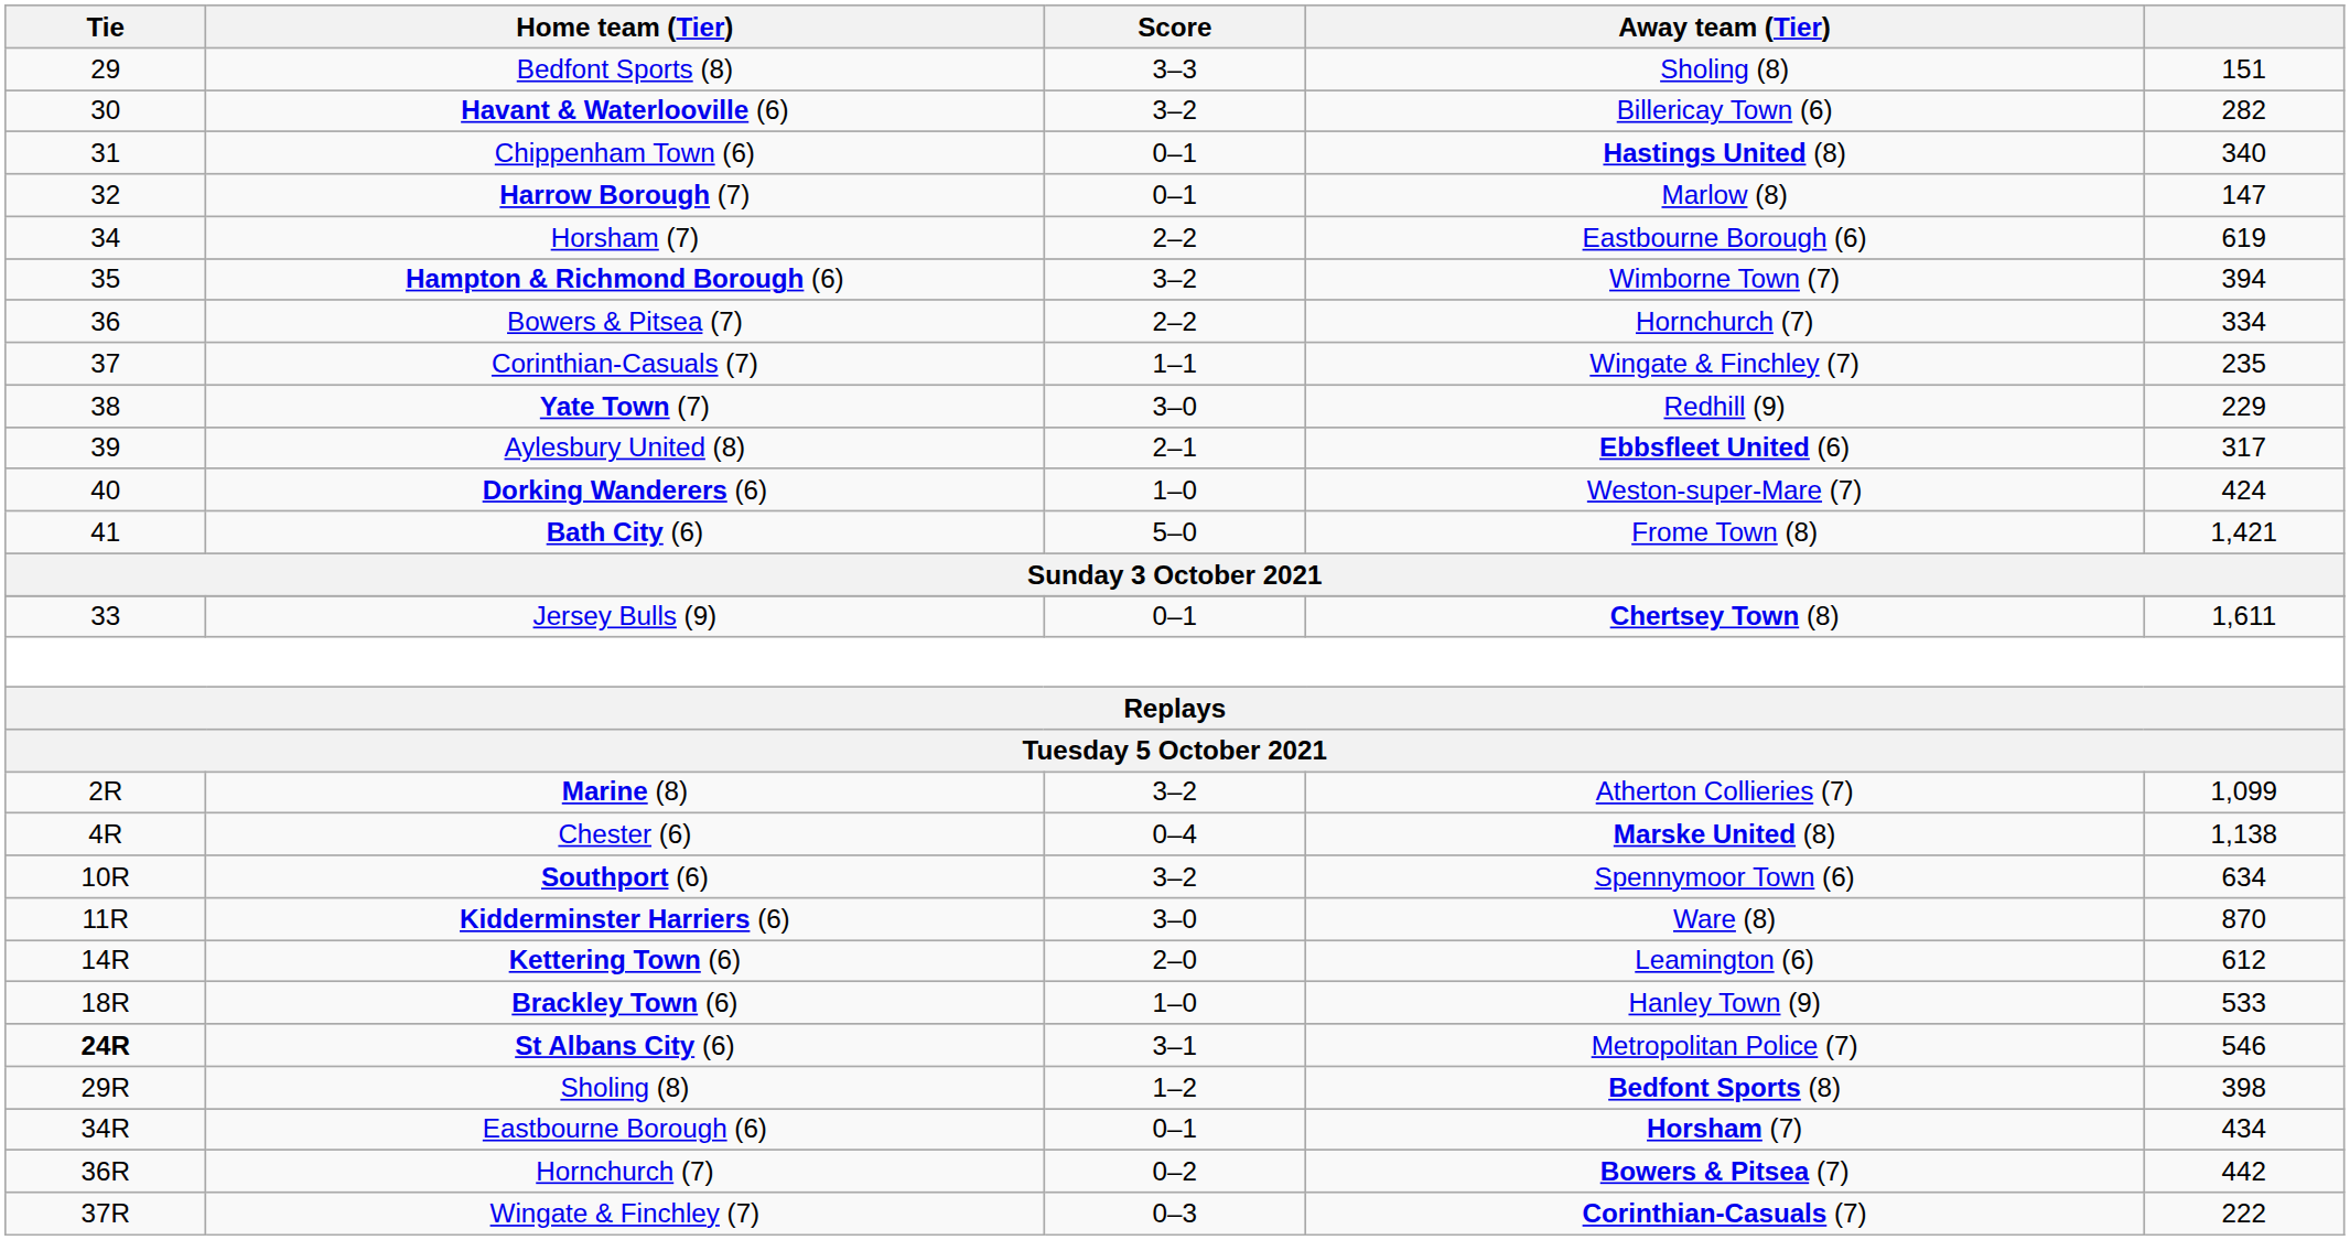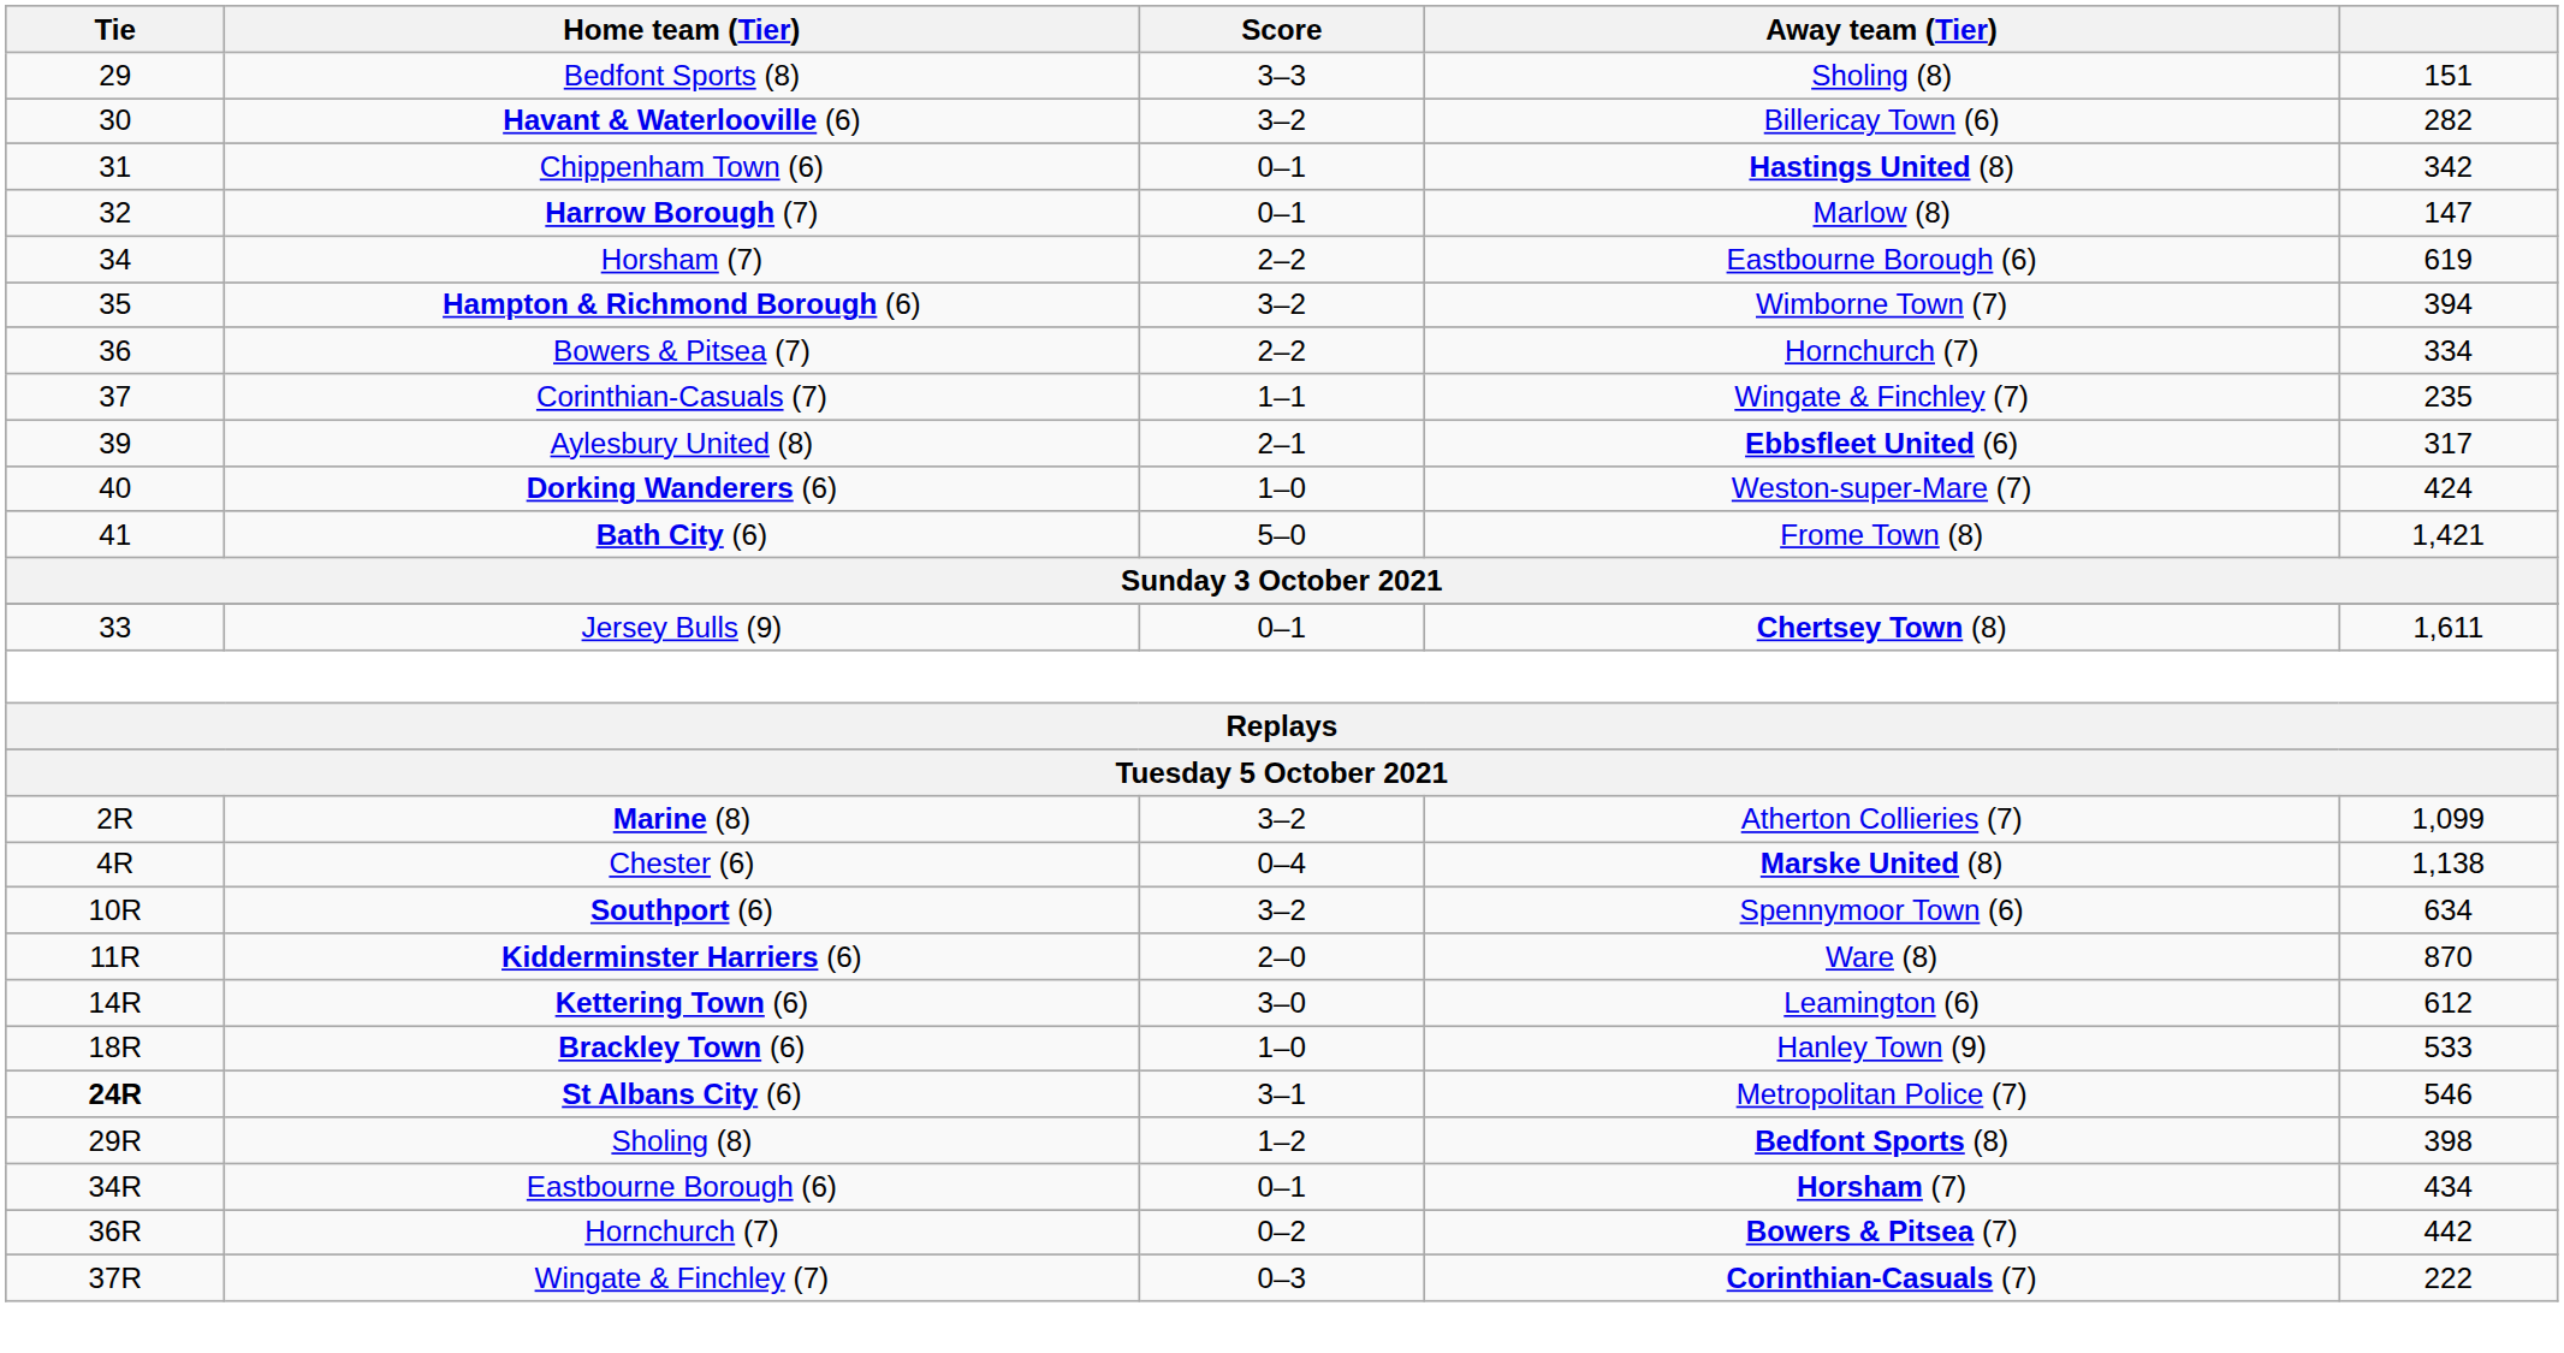Chippenham Town (6) | column 5: 340 -> 342
- row: 38 | Yate Town (7) | 3–0 | Redhill (9) | 229
Kidderminster Harriers (6) | Score: 3–0 -> 2–0
Kettering Town (6) | Score: 2–0 -> 3–0
